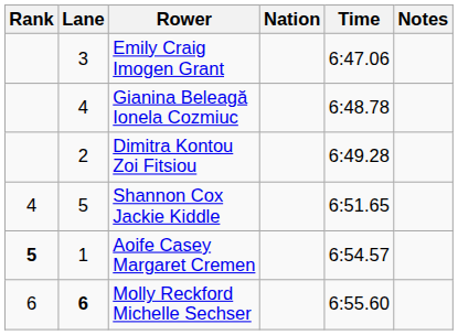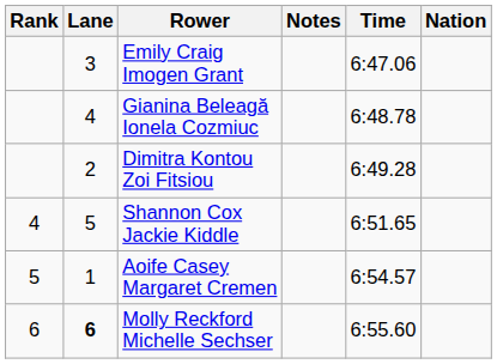columns swapped: Nation <-> Notes
Aoife Casey Margaret Cremen | Rank: bold -> normal
